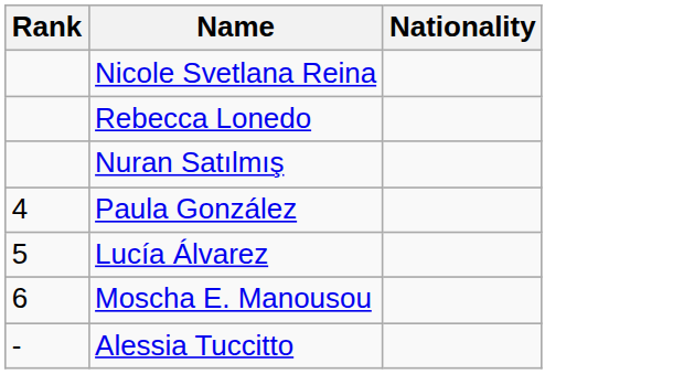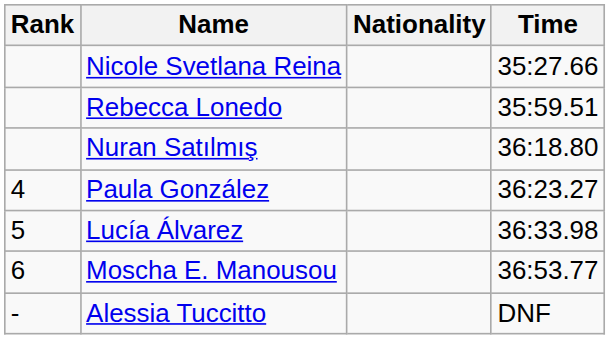+ column: Time | 35:27.66 | 35:59.51 | 36:18.80 | 36:23.27 | 36:33.98 | 36:53.77 | DNF
